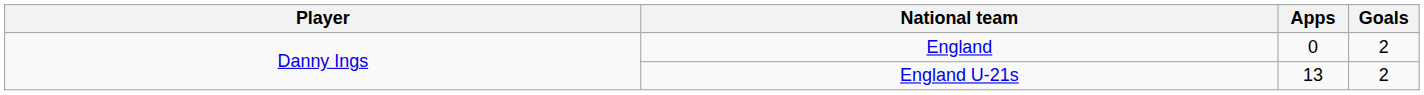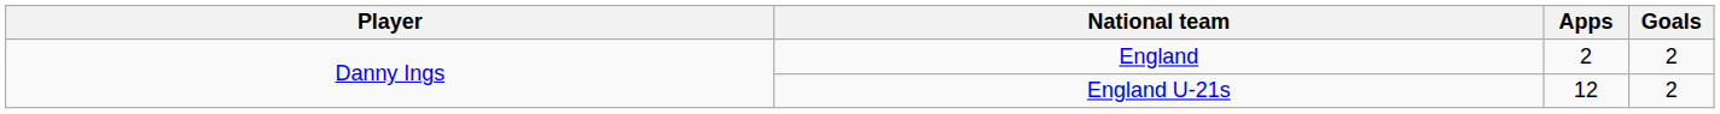England | Apps: 0 -> 2
England U-21s | Apps: 13 -> 12
